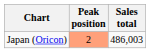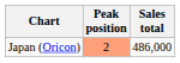Japan (Oricon) | Sales total: 486,003 -> 486,000
